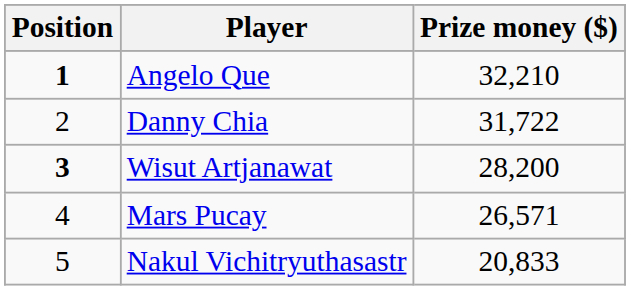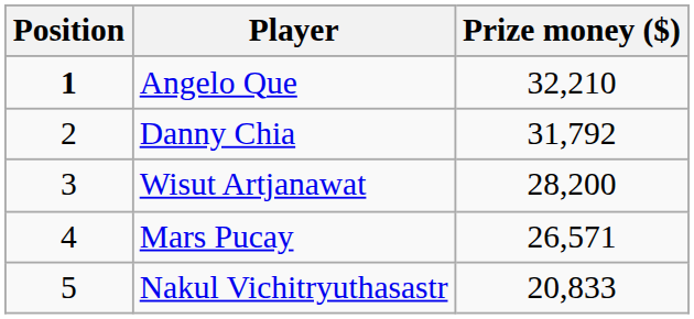Danny Chia | Prize money ($): 31,722 -> 31,792
Wisut Artjanawat | Position: bold -> normal
